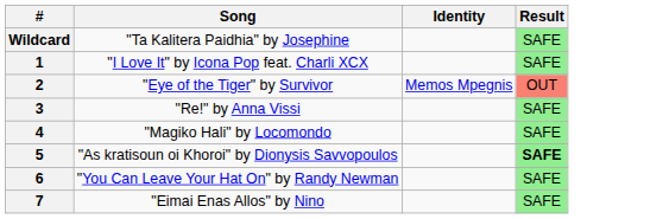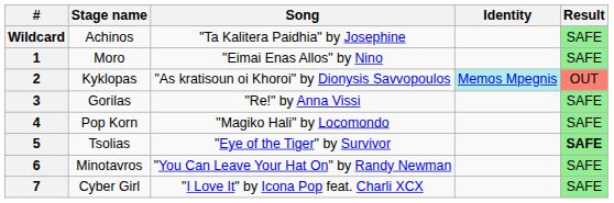+ column: Stage name | Achinos | Moro | Kyklopas | Gorilas | Pop Korn | Tsolias | Minotavros | Cyber Girl
1 | Song: "I Love It" by Icona Pop feat. Charli XCX -> "Eimai Enas Allos" by Nino
2 | Song: "Eye of the Tiger" by Survivor -> "As kratisoun oi Khoroi" by Dionysis Savvopoulos
2 | Identity: no background -> paleturquoise background
5 | Song: "As kratisoun oi Khoroi" by Dionysis Savvopoulos -> "Eye of the Tiger" by Survivor
7 | Song: "Eimai Enas Allos" by Nino -> "I Love It" by Icona Pop feat. Charli XCX
